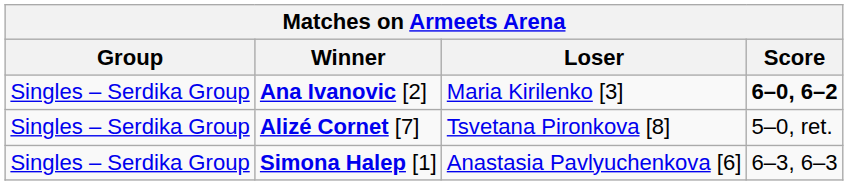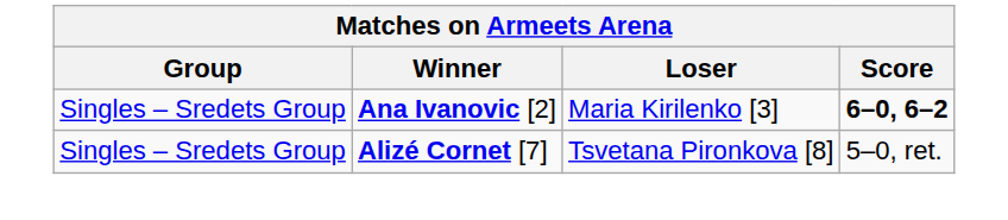Ana Ivanovic [2] | Group: Singles – Serdika Group -> Singles – Sredets Group
Alizé Cornet [7] | Group: Singles – Serdika Group -> Singles – Sredets Group
- row: Singles – Serdika Group | Simona Halep [1] | Anastasia Pavlyuchenkova [6] | 6–3, 6–3
